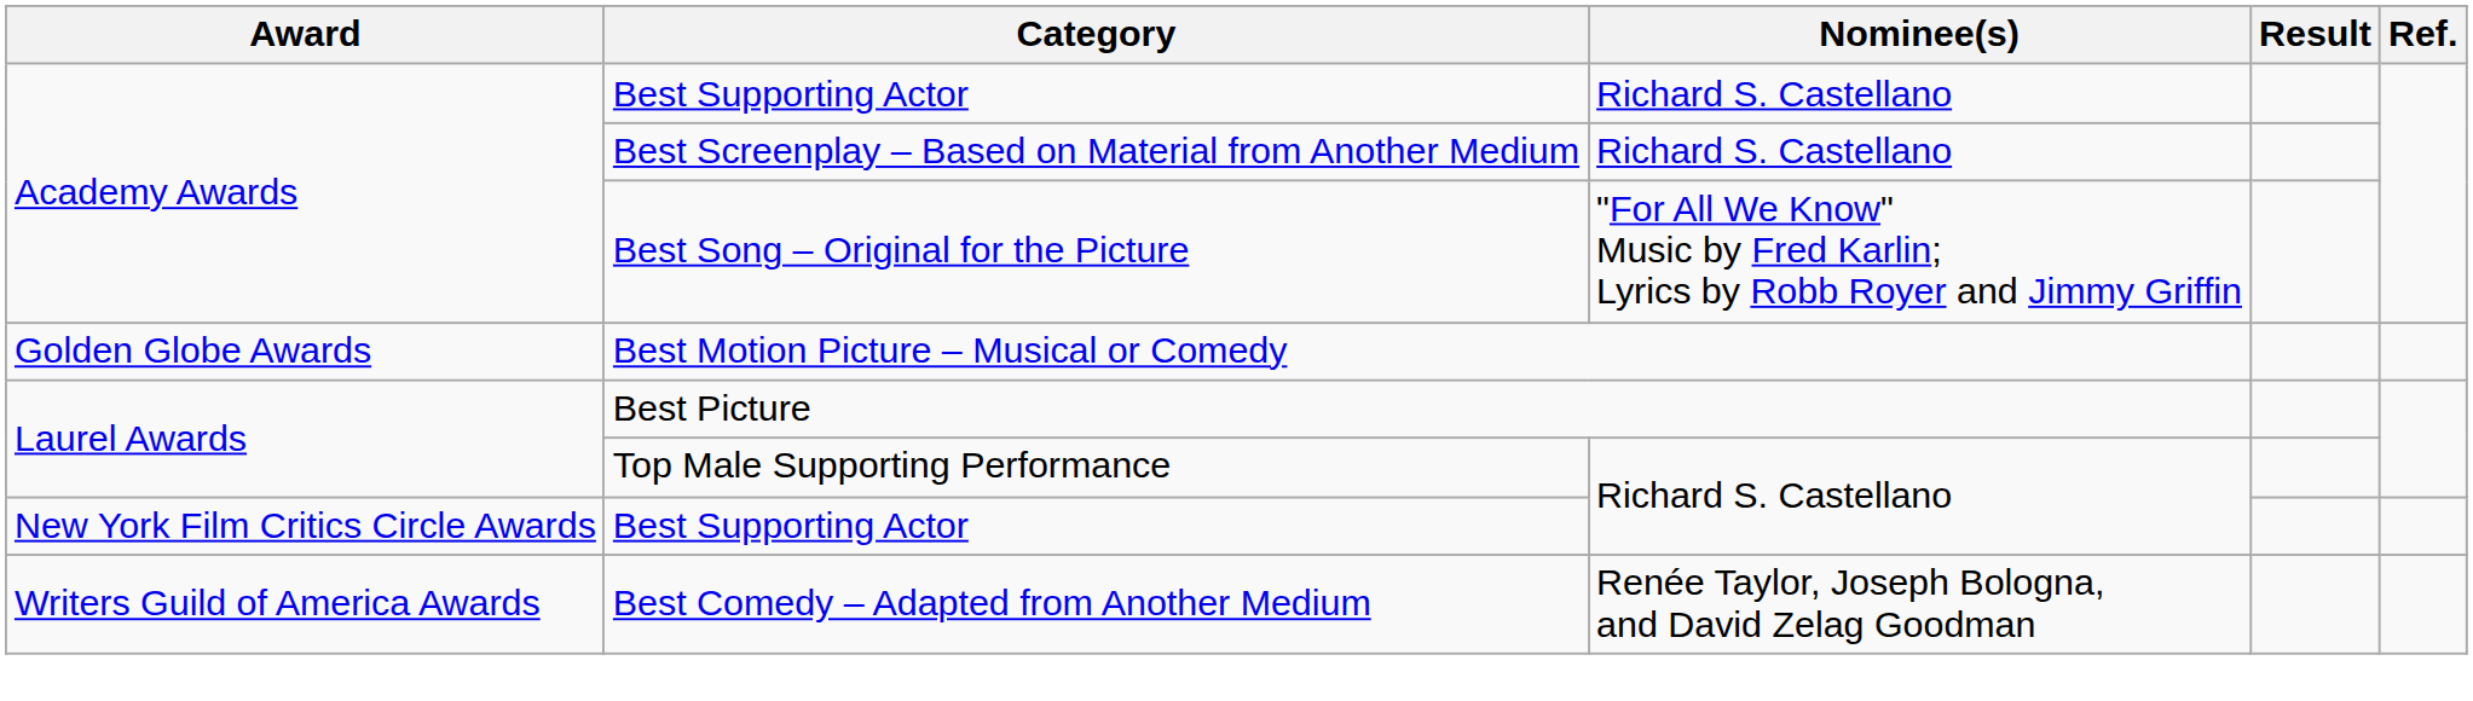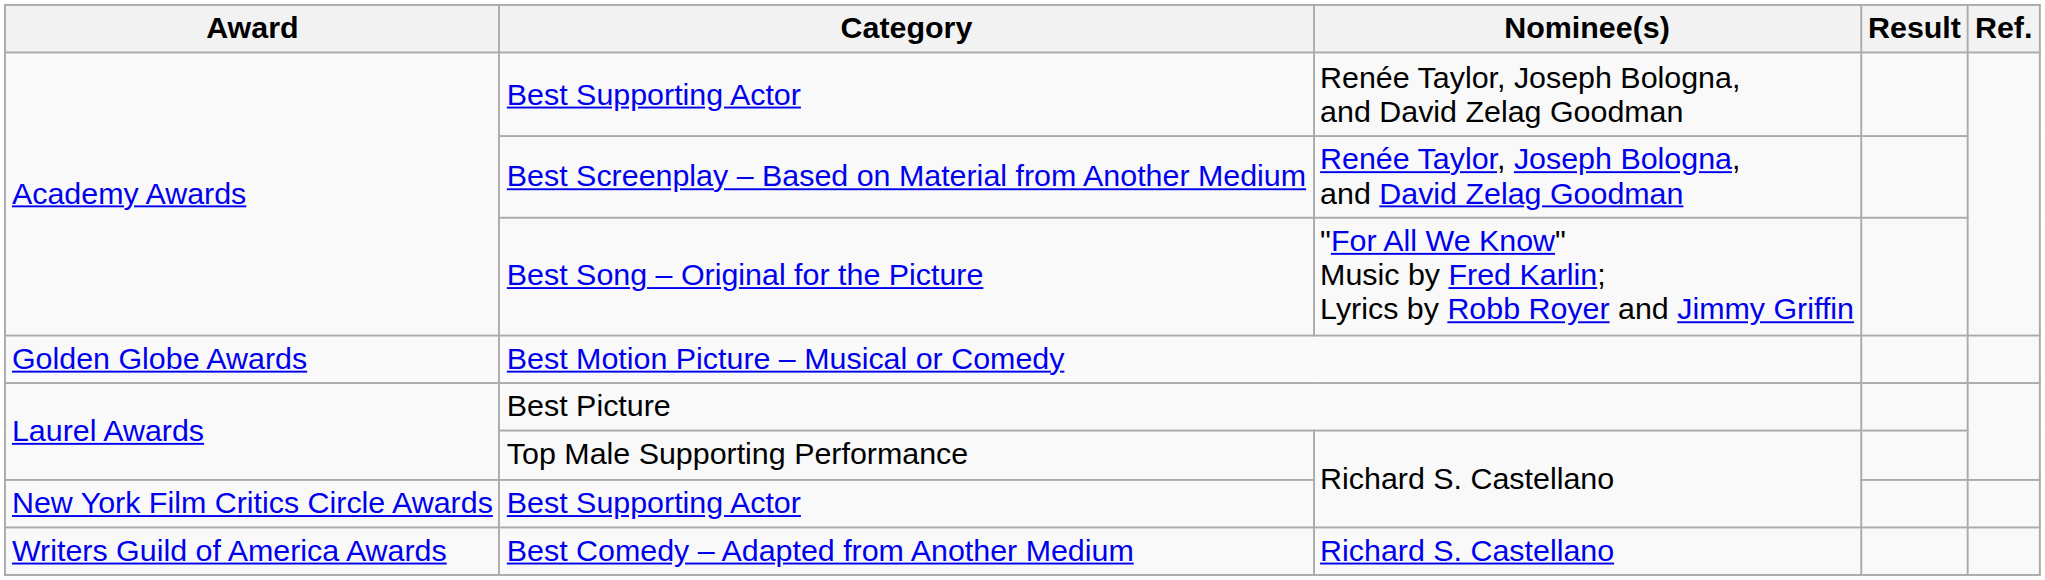Academy Awards / Best Supporting Actor | Nominee(s): Richard S. Castellano -> Renée Taylor, Joseph Bologna, and David Zelag Goodman
Best Screenplay – Based on Material from Another Medium | Nominee(s): Richard S. Castellano -> Renée Taylor, Joseph Bologna, and David Zelag Goodman
Best Comedy – Adapted from Another Medium | Nominee(s): Renée Taylor, Joseph Bologna, and David Zelag Goodman -> Richard S. Castellano
